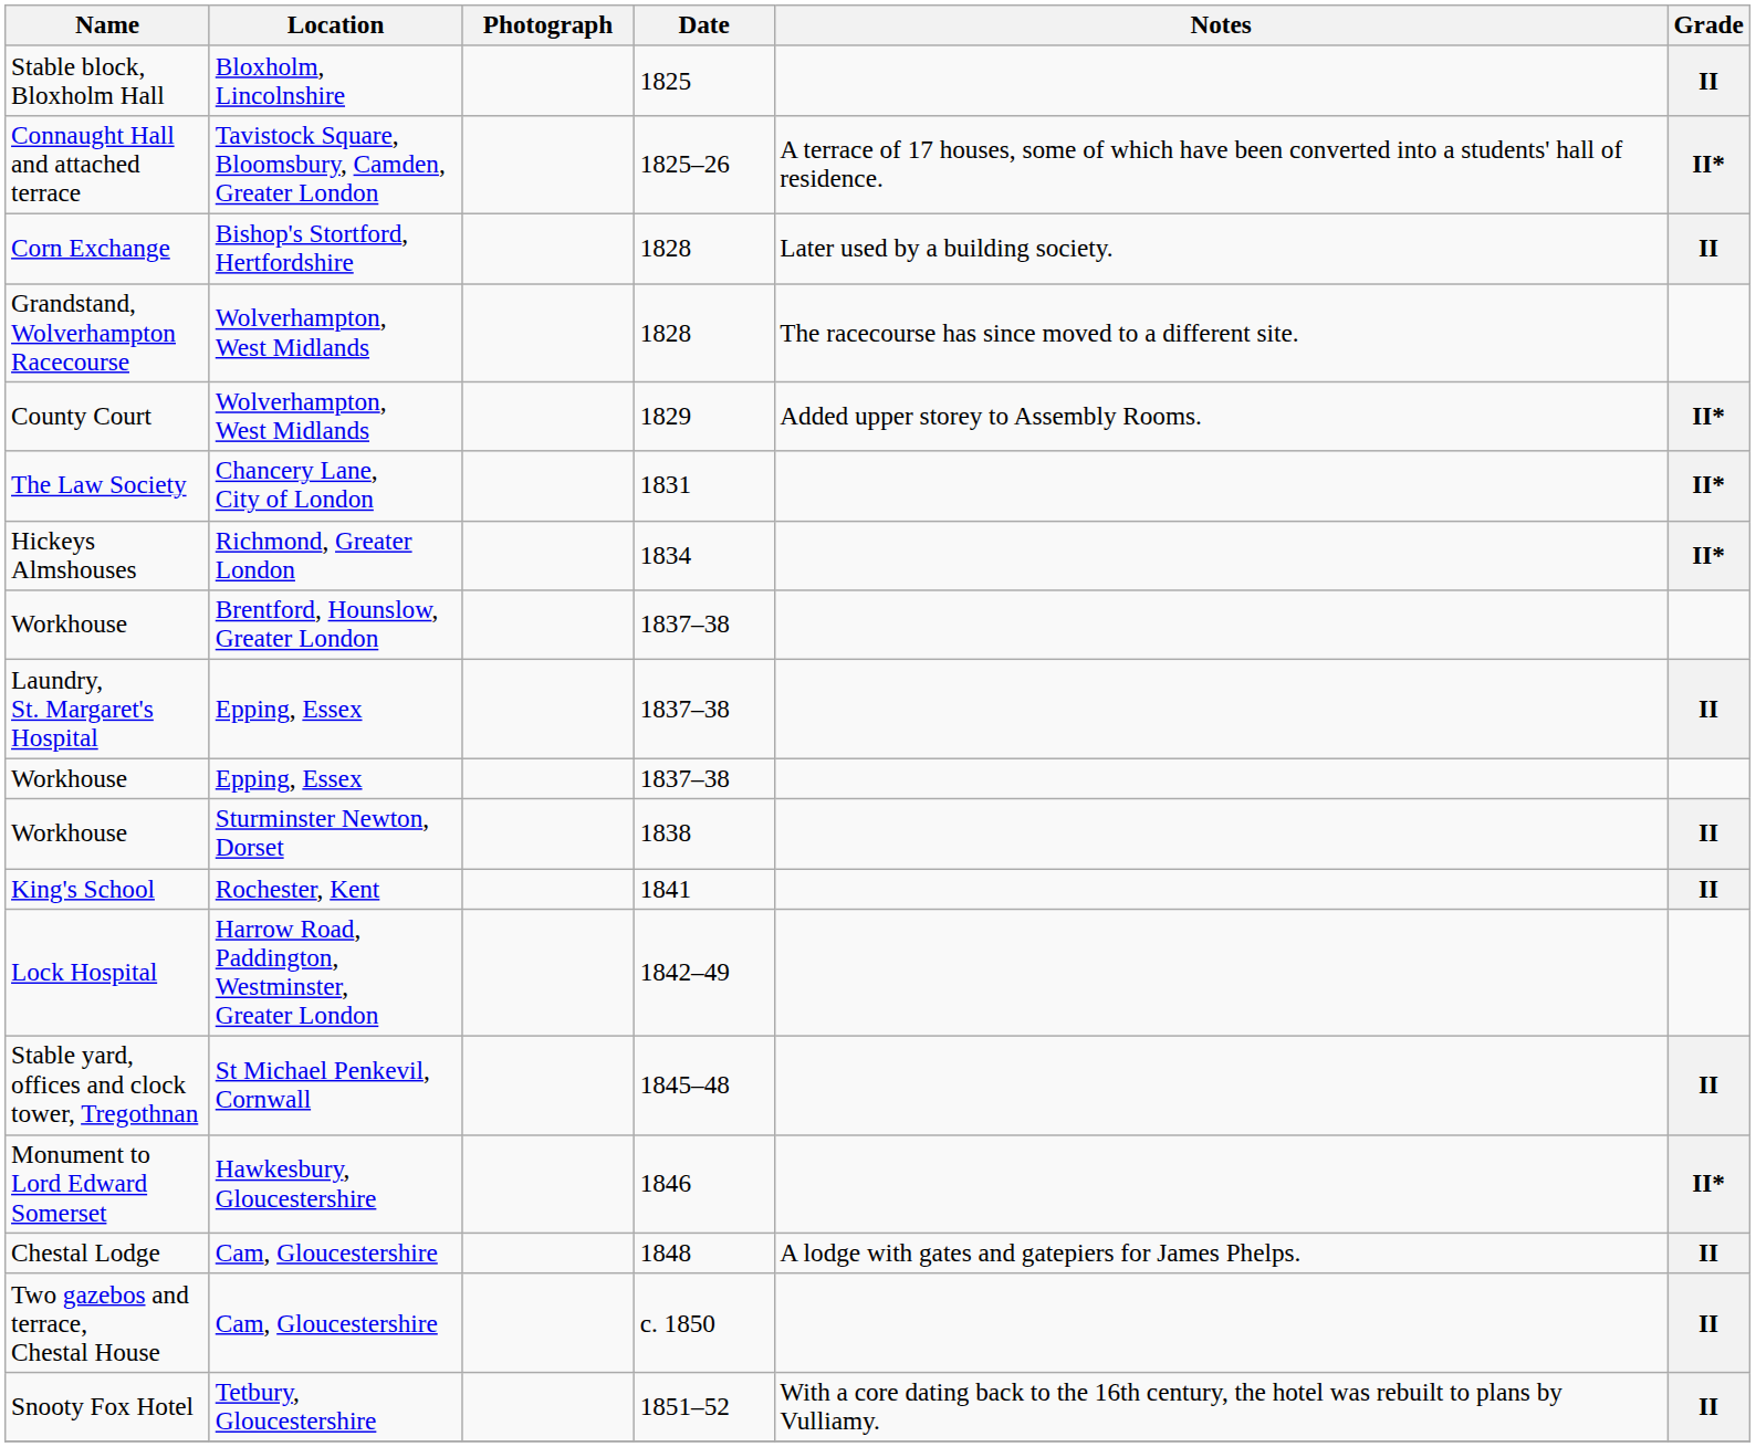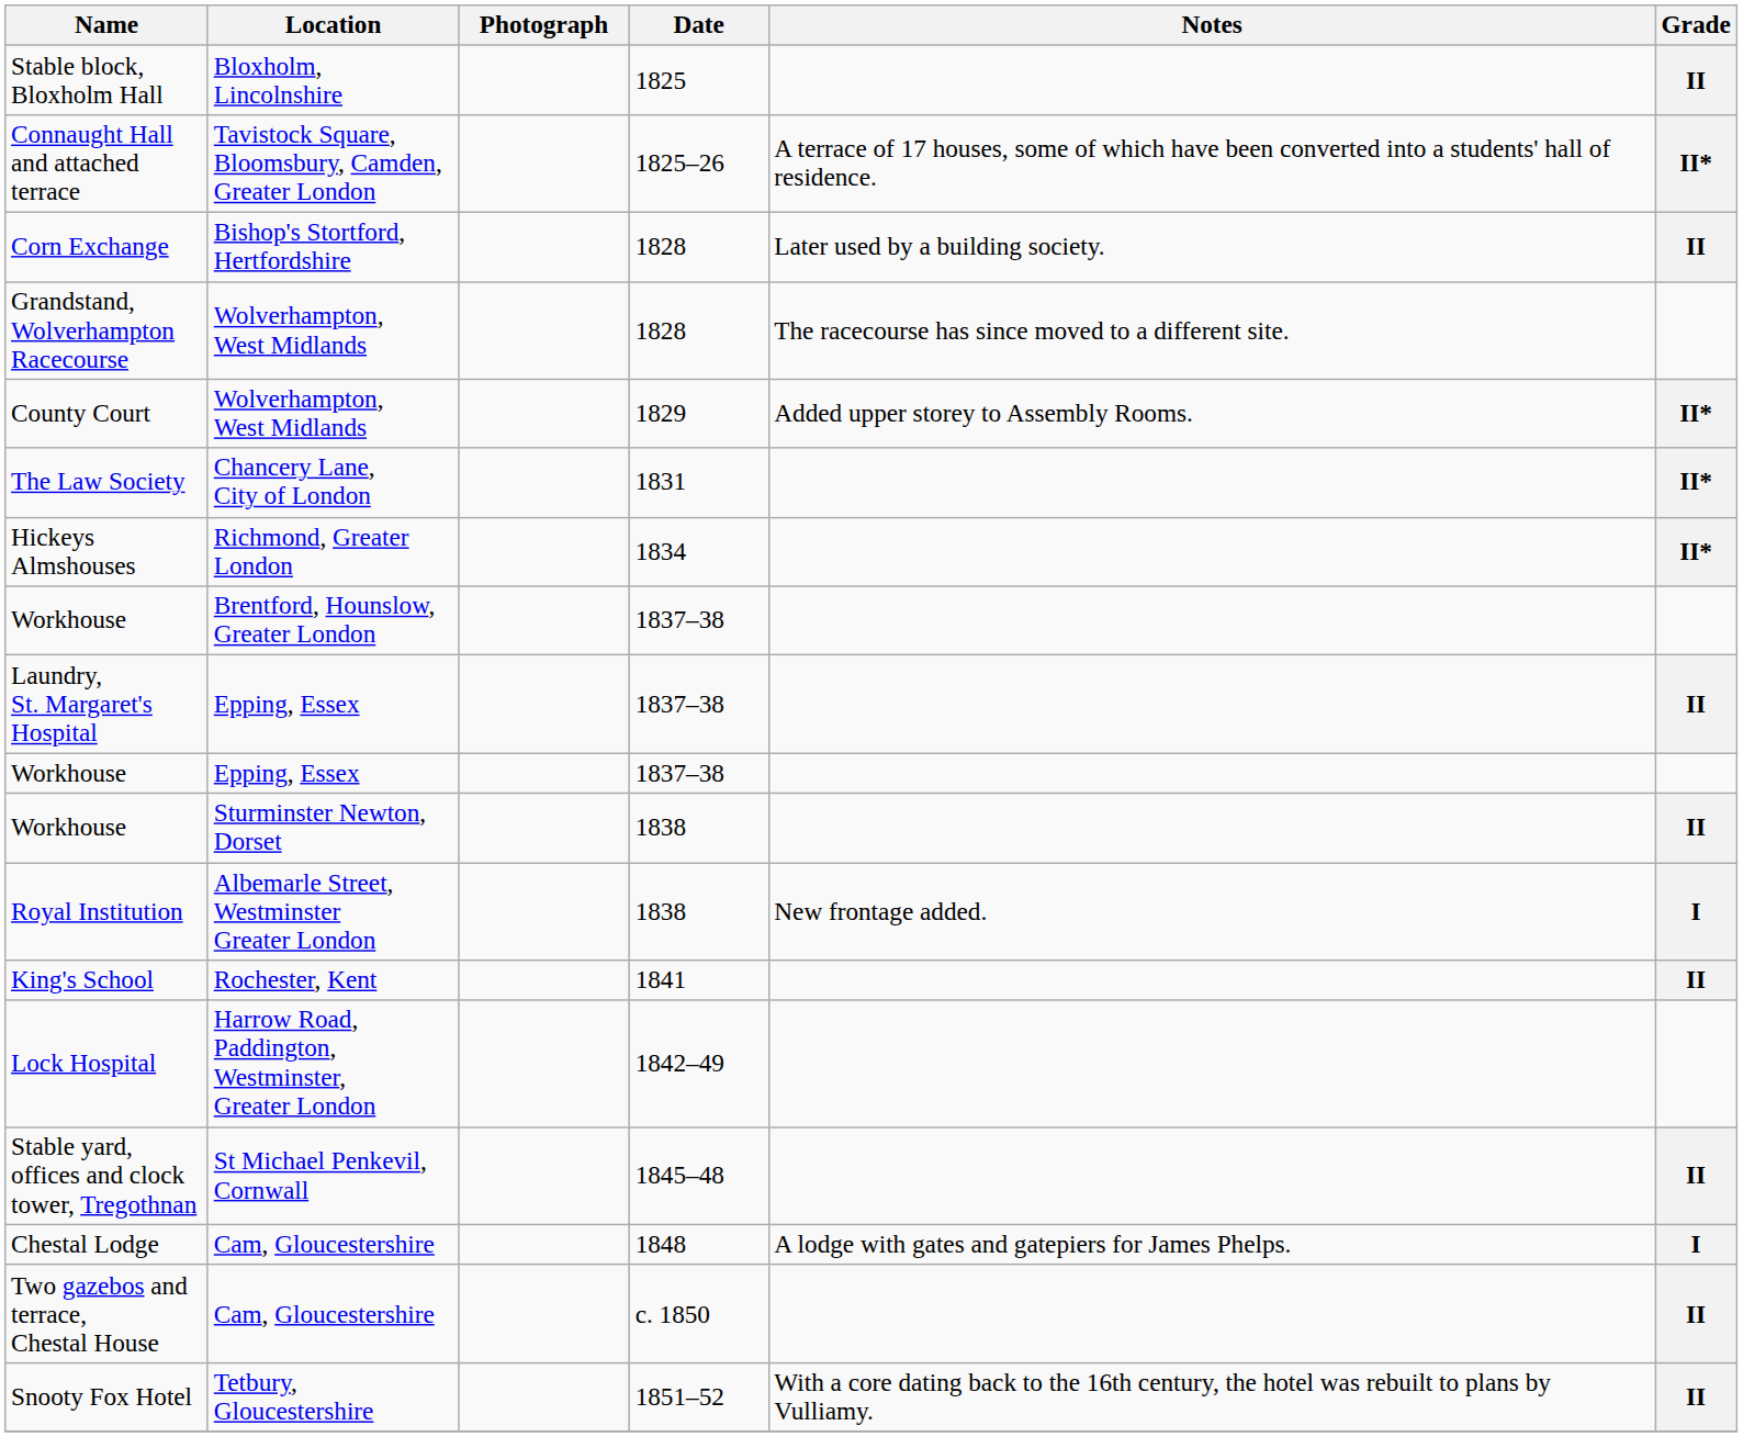+ row: Royal Institution | Albemarle Street, Westminster Greater London | 1838 | New frontage added. | I
- row: Monument to Lord Edward Somerset | Hawkesbury, Gloucestershire | 1846 | II*
Chestal Lodge | Grade: II -> I
